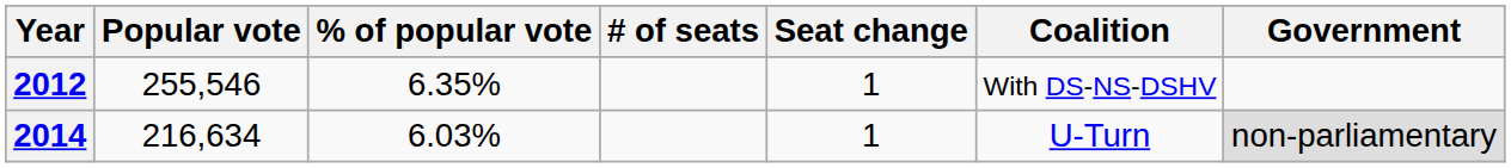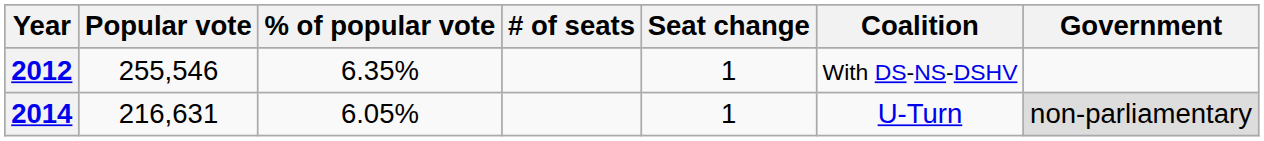2014 | Popular vote: 216,634 -> 216,631
2014 | % of popular vote: 6.03% -> 6.05%
